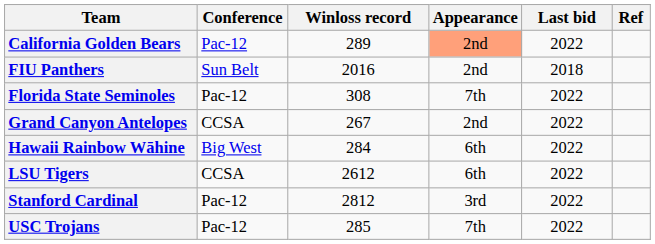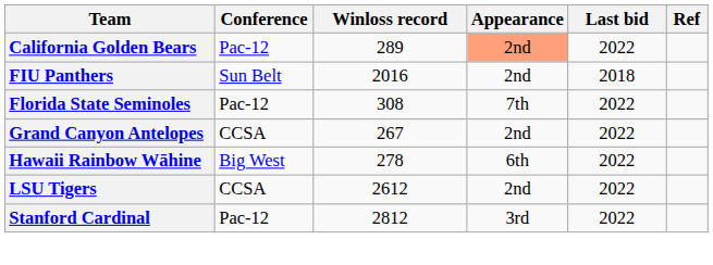Hawaii Rainbow Wāhine | Winloss record: 284 -> 278
LSU Tigers | Appearance: 6th -> 2nd
- row: USC Trojans | Pac-12 | 285 | 7th | 2022
